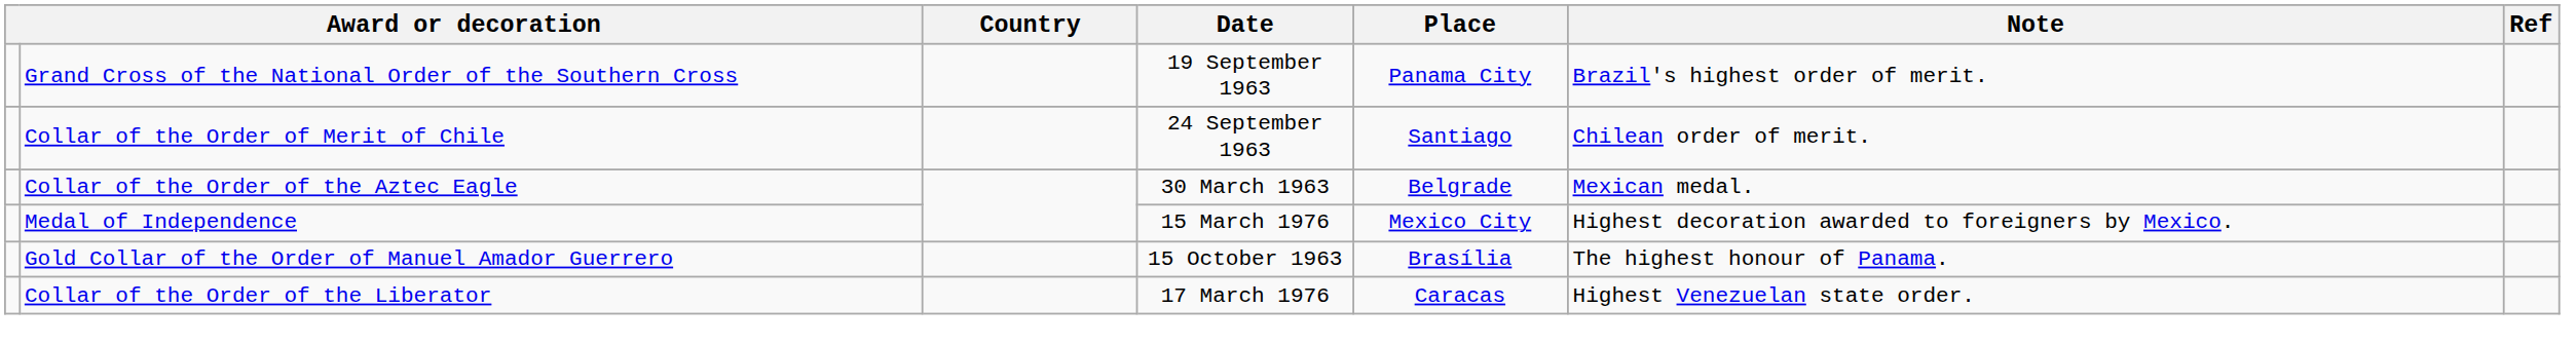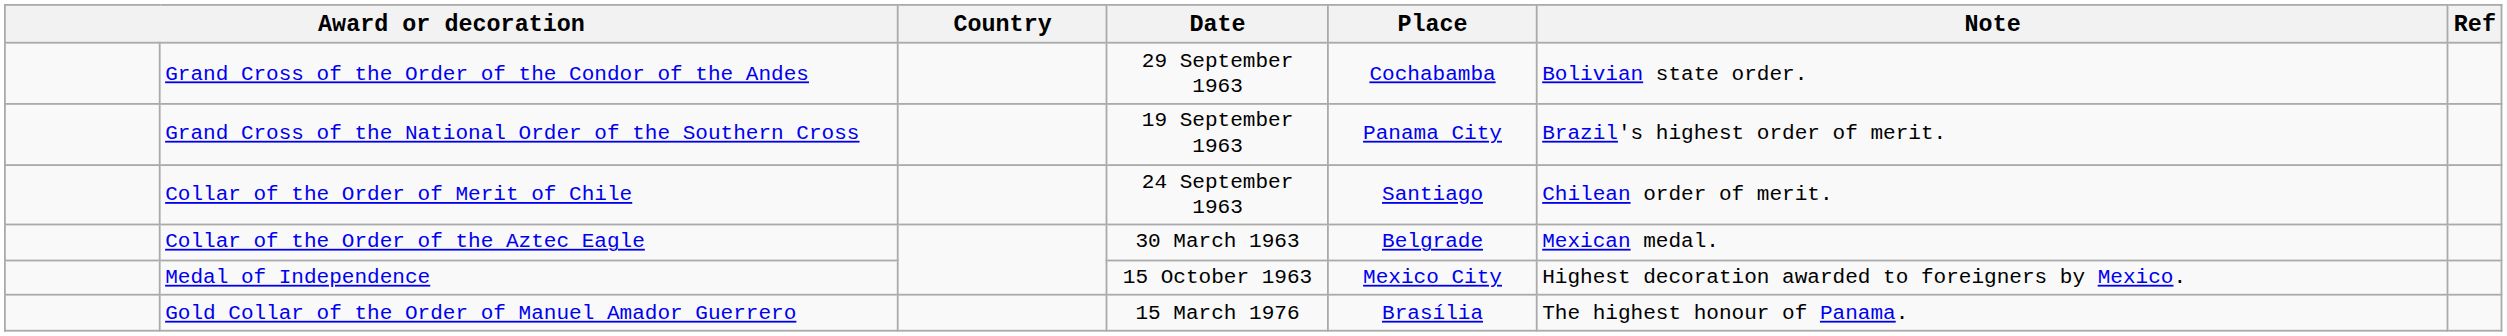+ row: Grand Cross of the Order of the Condor of the Andes | 29 September 1963 | Cochabamba | Bolivian state order.
Medal of Independence | Date: 15 March 1976 -> 15 October 1963
Gold Collar of the Order of Manuel Amador Guerrero | Date: 15 October 1963 -> 15 March 1976
- row: Collar of the Order of the Liberator | 17 March 1976 | Caracas | Highest Venezuelan state order.
